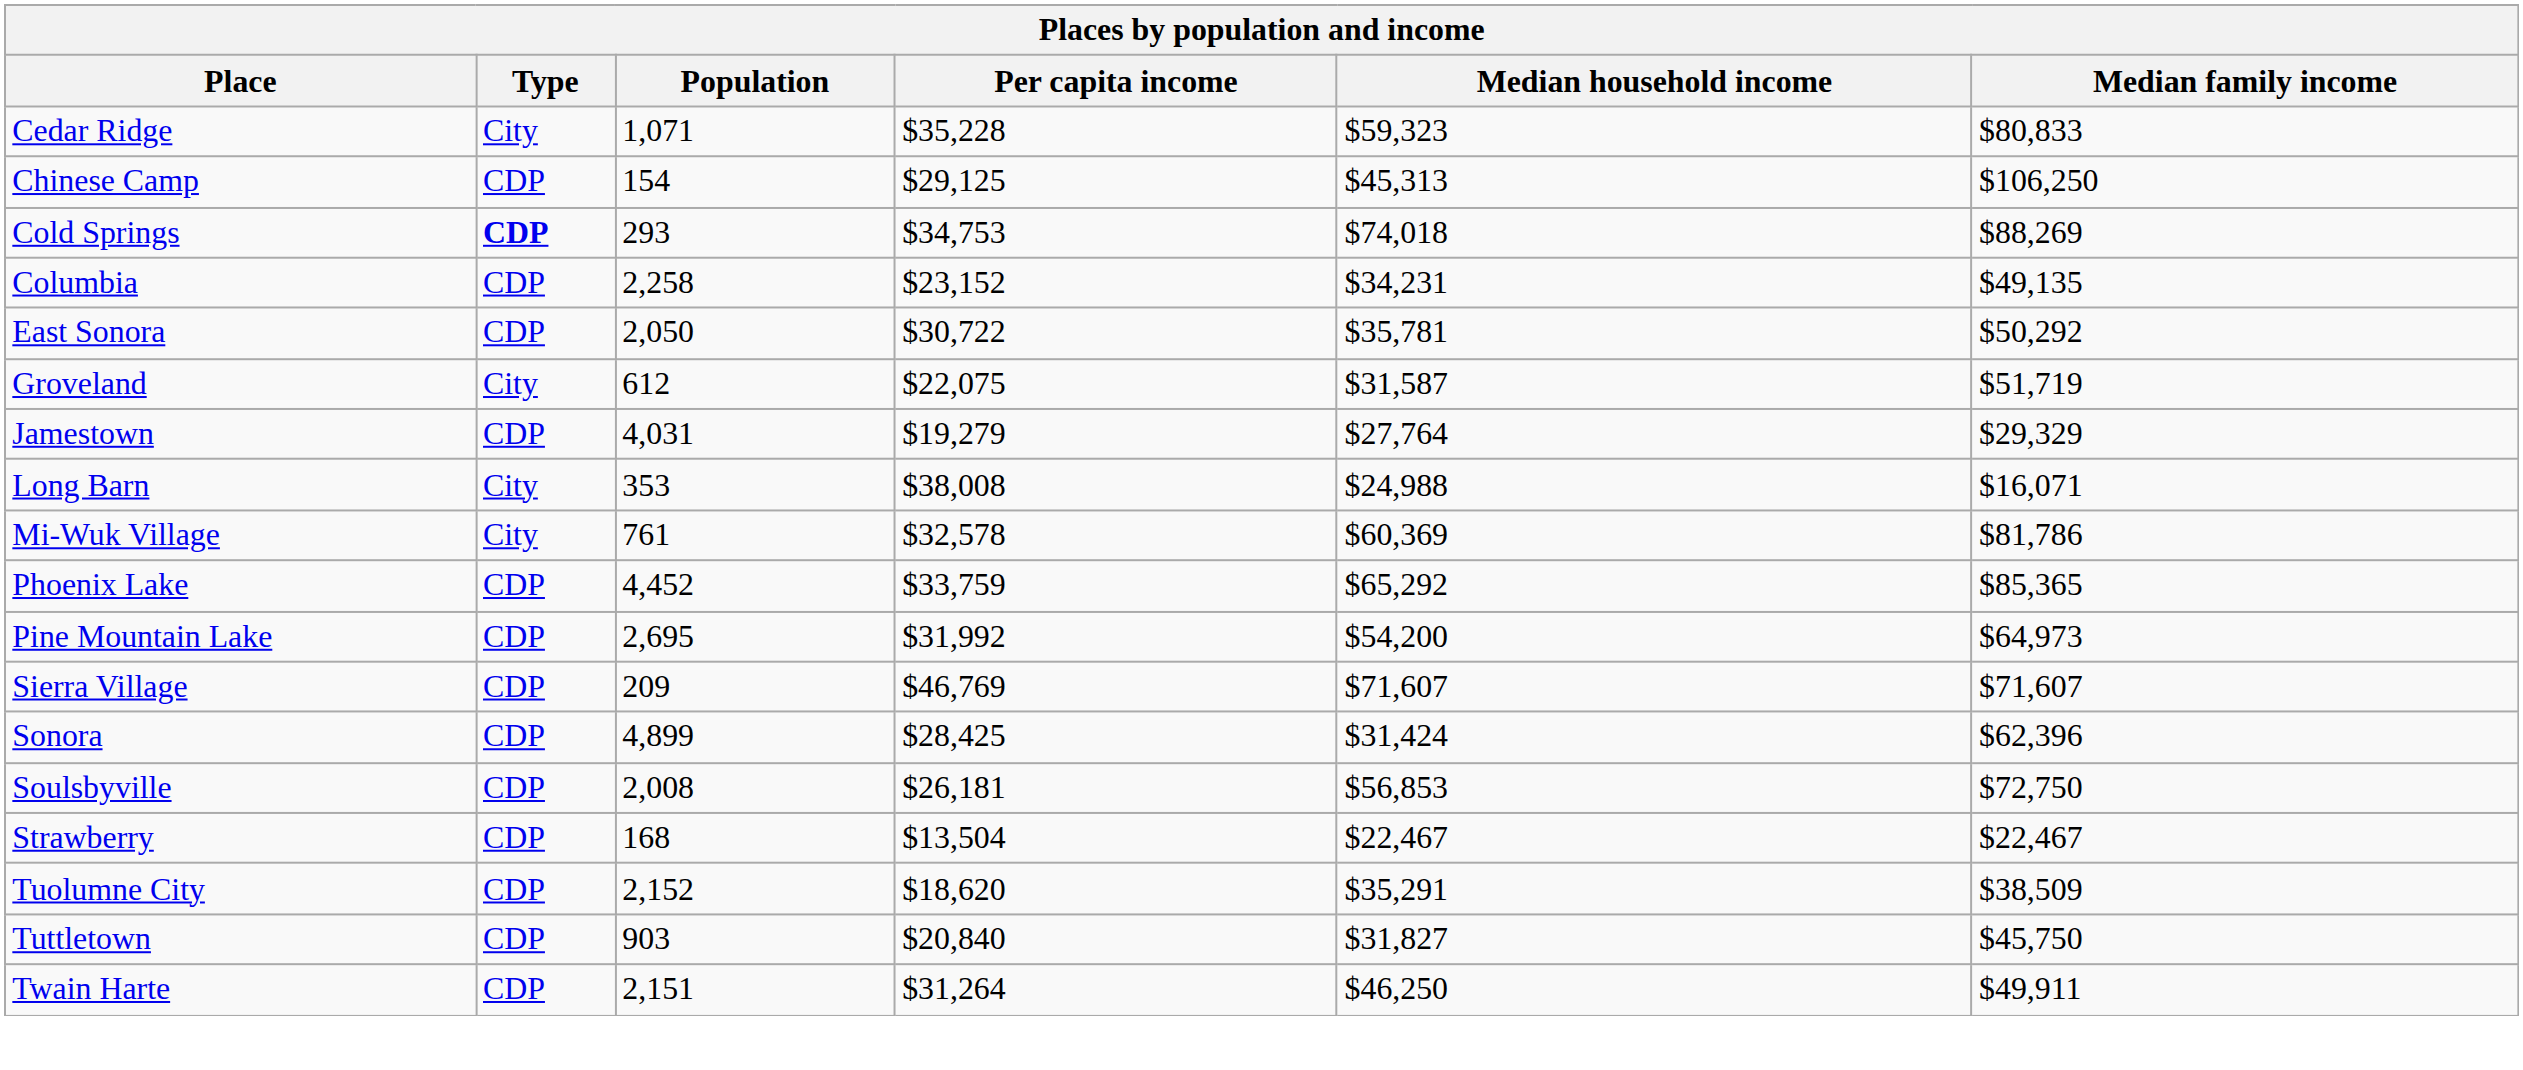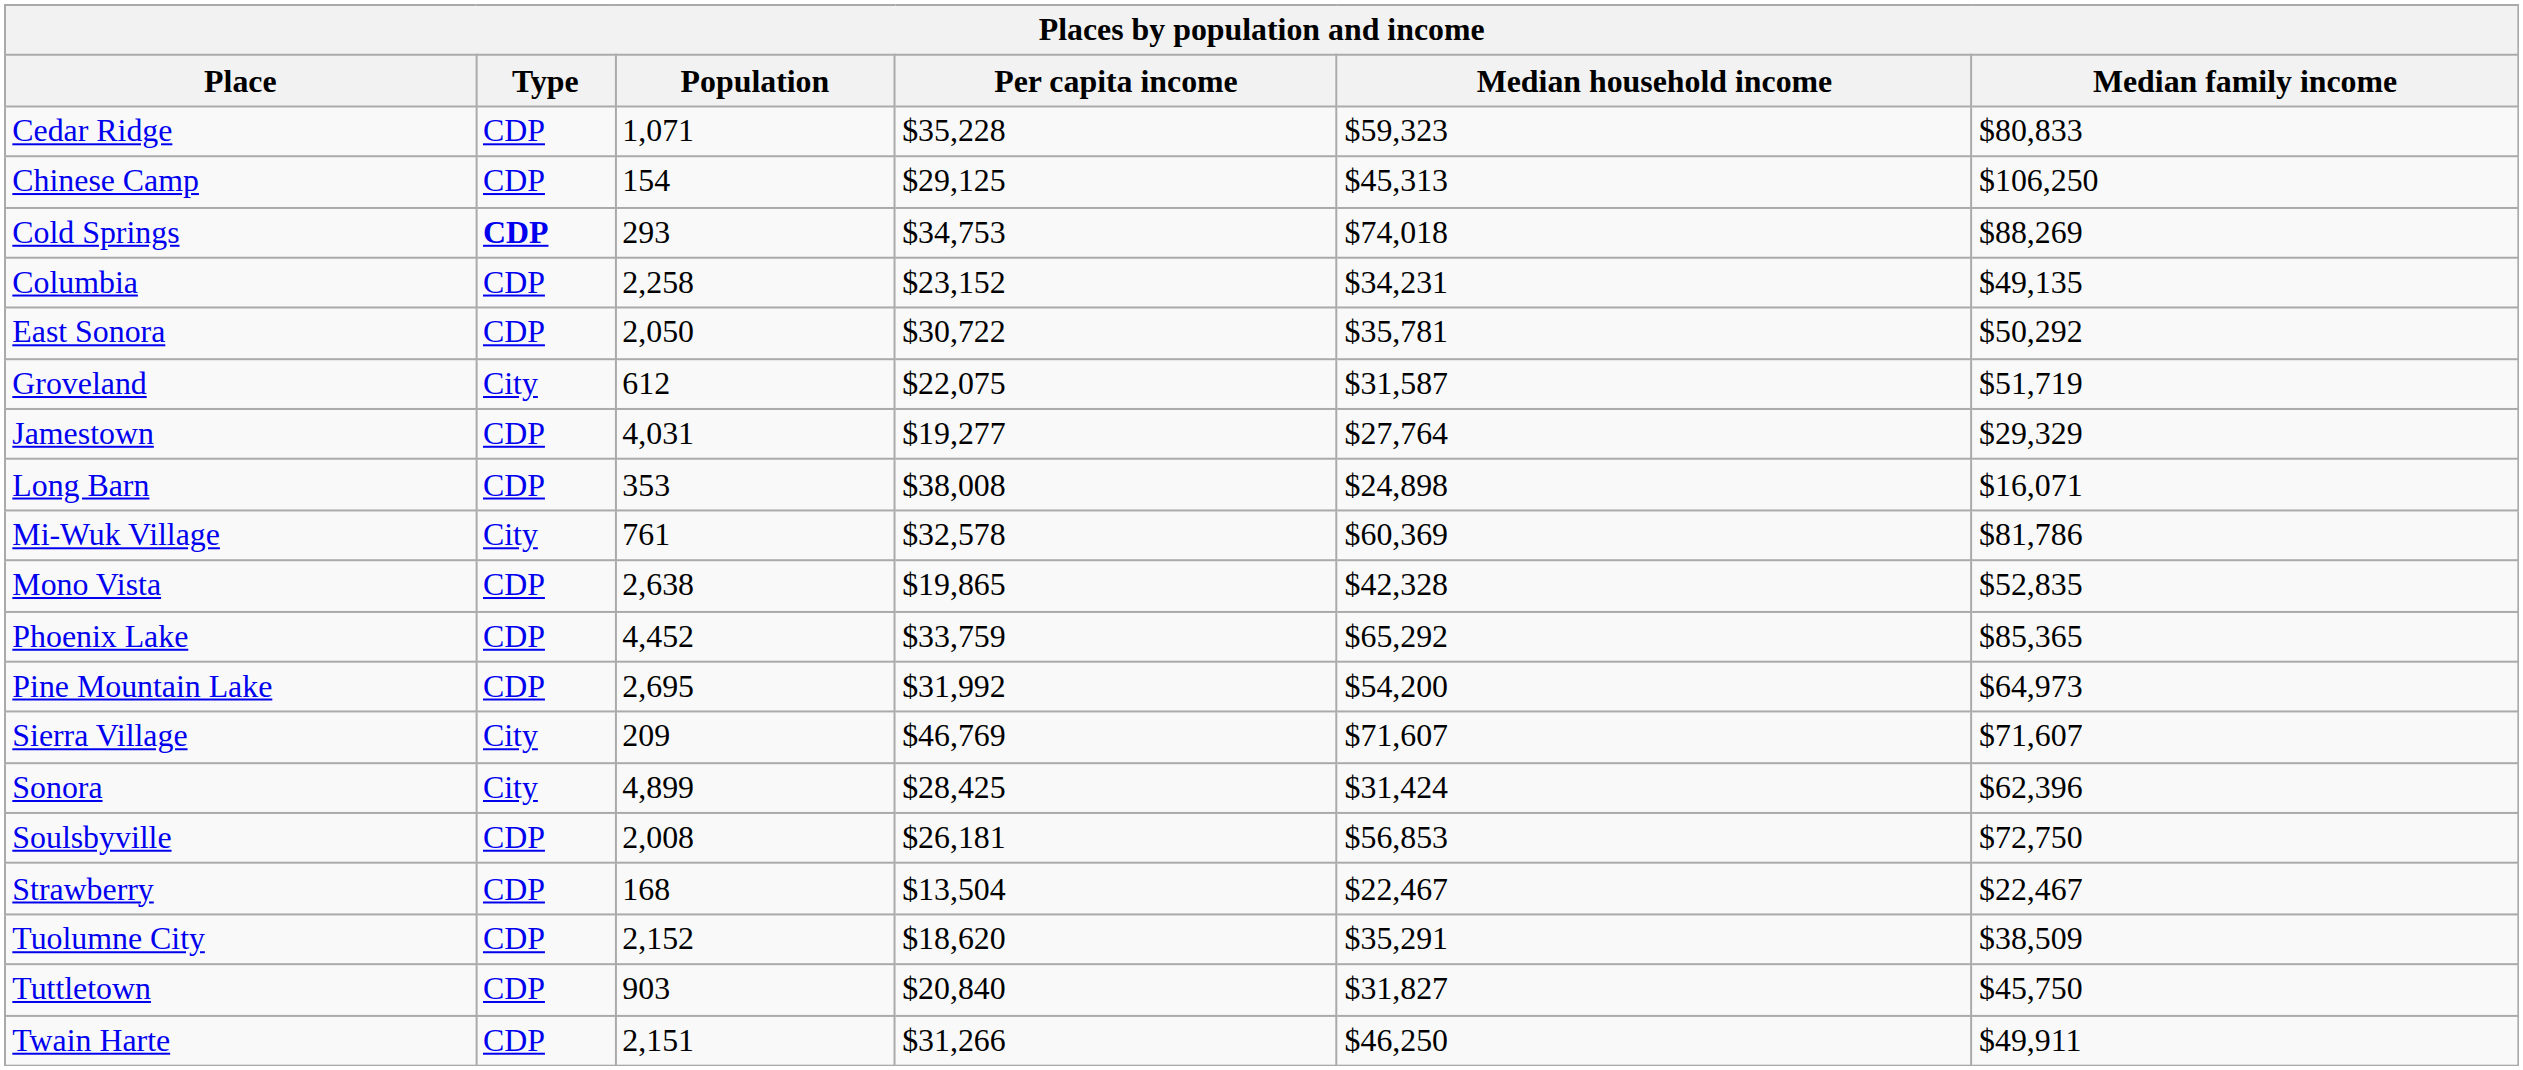Cedar Ridge | Type: City -> CDP
Jamestown | Per capita income: $19,279 -> $19,277
Long Barn | Type: City -> CDP
Long Barn | Median household income: $24,988 -> $24,898
+ row: Mono Vista | CDP | 2,638 | $19,865 | $42,328 | $52,835
Sierra Village | Type: CDP -> City
Sonora | Type: CDP -> City
Twain Harte | Per capita income: $31,264 -> $31,266
